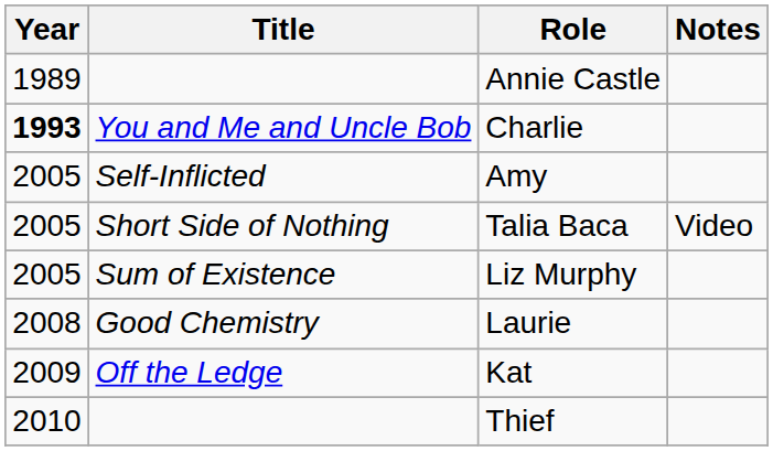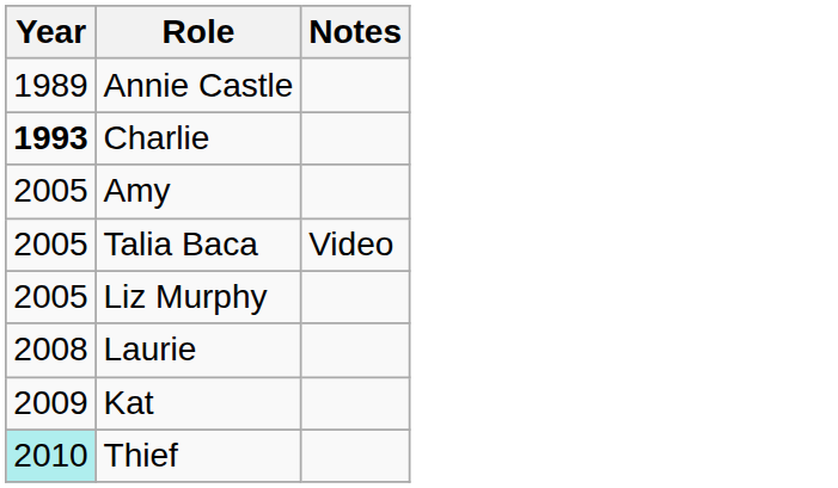- column: Title | You and Me and Uncle Bob | Self-Inflicted | Short Side of Nothing | Sum of Existence | Good Chemistry | Off the Ledge
Thief | Year: no background -> paleturquoise background
